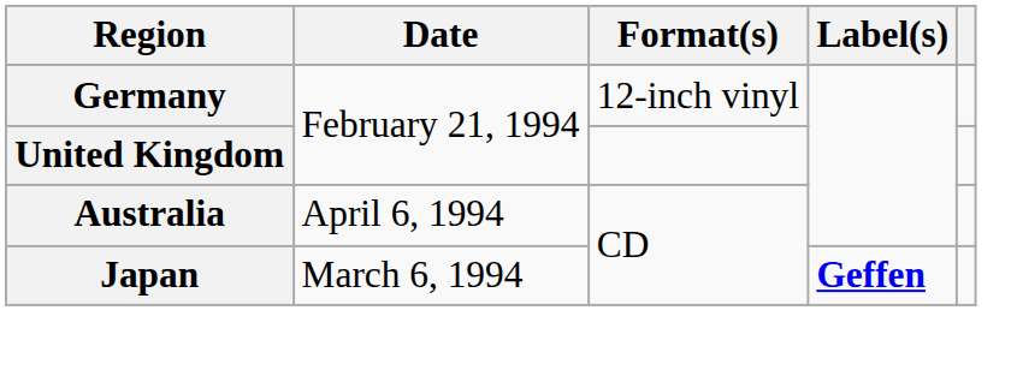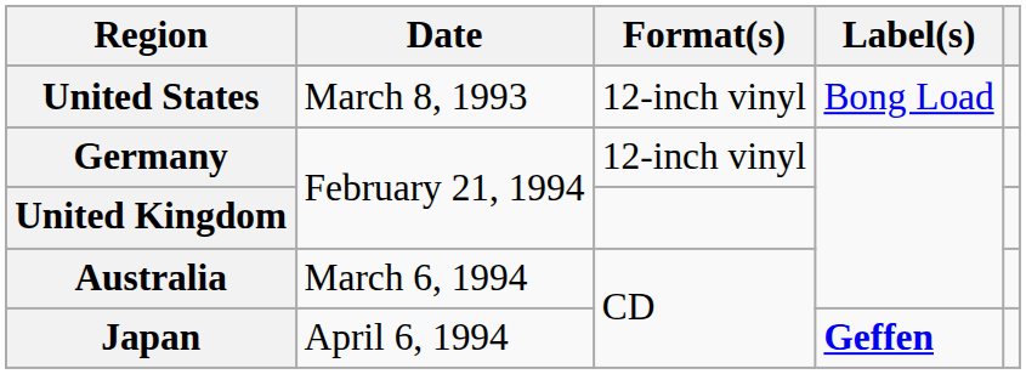+ row: United States | March 8, 1993 | 12-inch vinyl | Bong Load
Australia | Date: April 6, 1994 -> March 6, 1994
Japan | Date: March 6, 1994 -> April 6, 1994
